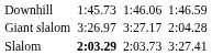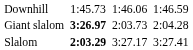Giant slalom | column 3: normal -> bold
Giant slalom | column 5: 3:27.17 -> 2:03.73
Slalom | column 5: 2:03.73 -> 3:27.17
